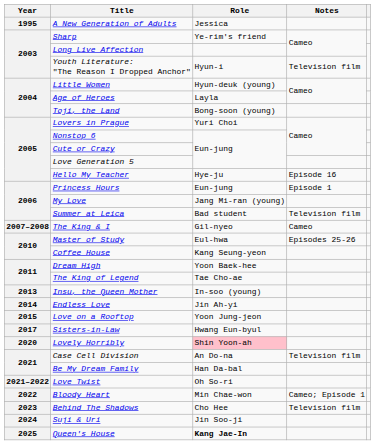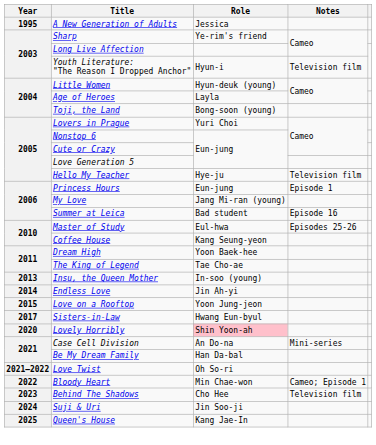Hello My Teacher | Notes: Episode 16 -> Television film
Summer at Leica | Notes: Television film -> Episode 16
- row: 2007–2008 | The King & I | Gil-nyeo | Cameo
Case Cell Division | Notes: Television film -> Mini-series
Queen's House | Role: bold -> normal
